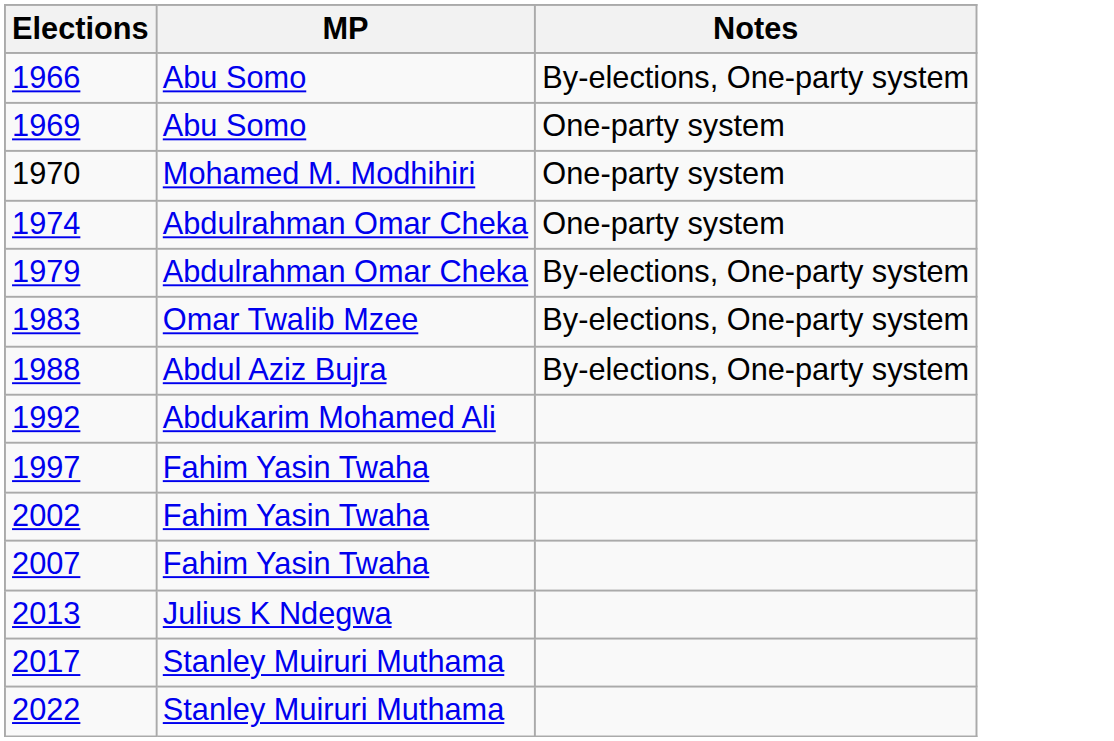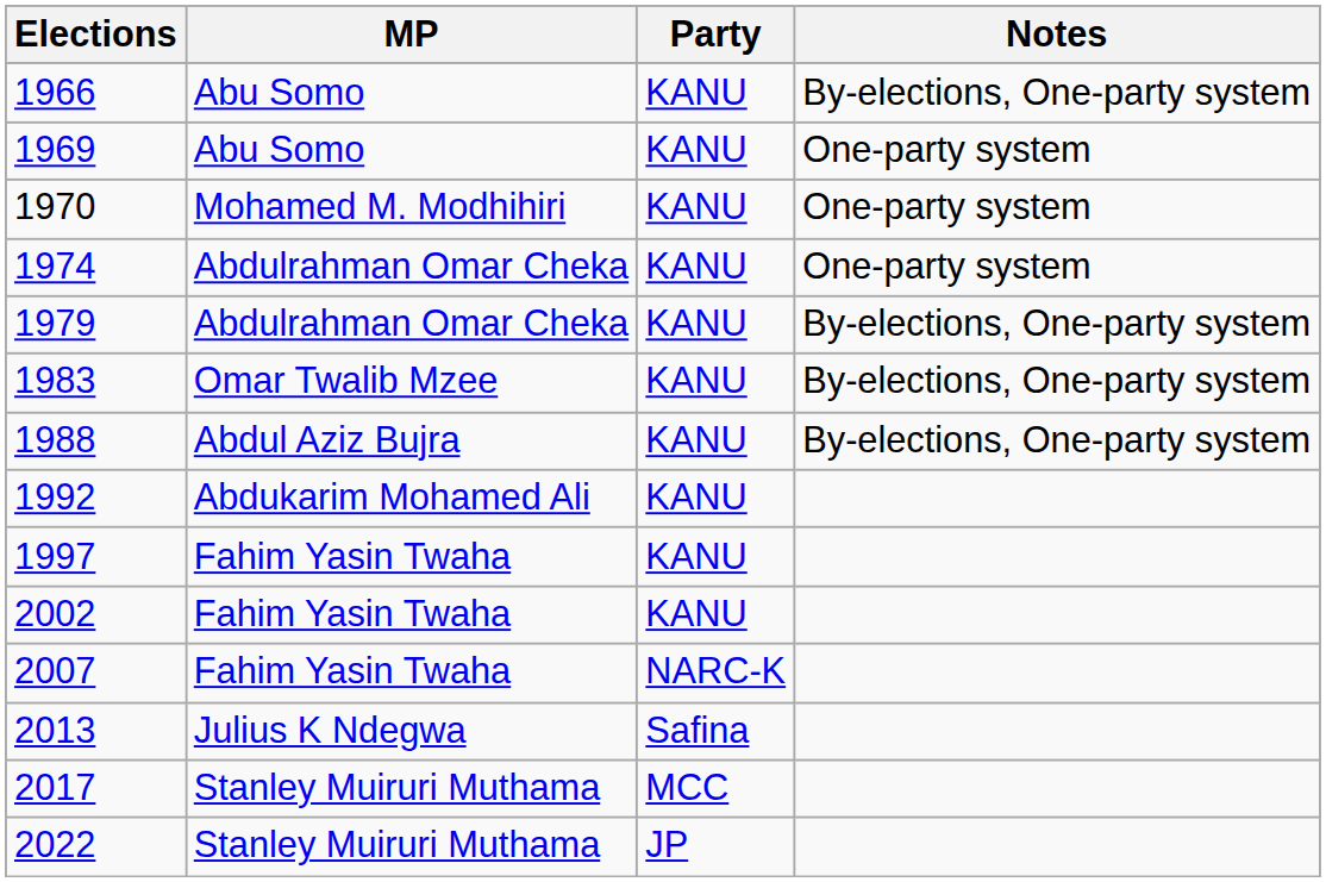+ column: Party | KANU | KANU | KANU | KANU | KANU | KANU | KANU | KANU | KANU | KANU | NARC-K | Safina | MCC | JP
